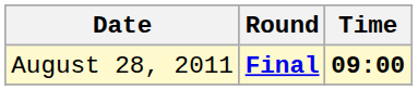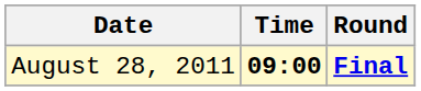columns swapped: Time <-> Round
